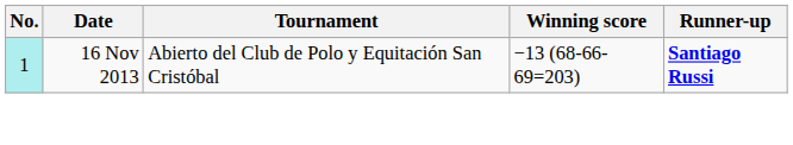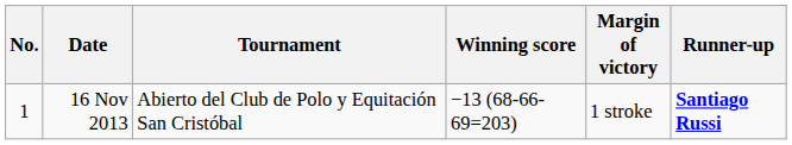+ column: Margin of victory | 1 stroke
16 Nov 2013 | No.: paleturquoise background -> no background
